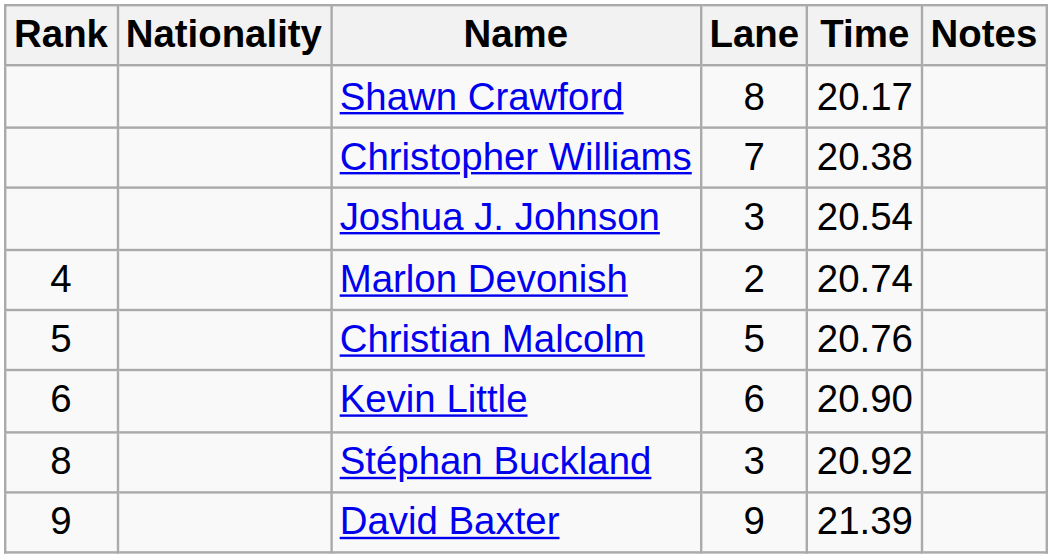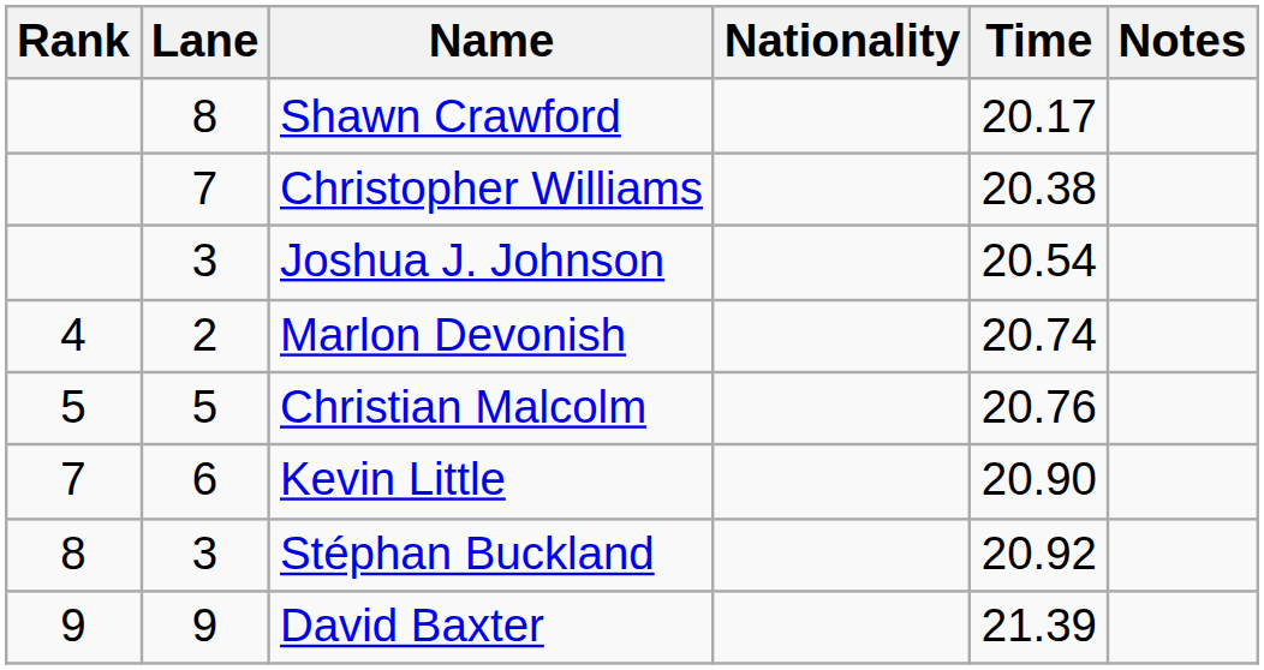columns swapped: Lane <-> Nationality
Kevin Little | Rank: 6 -> 7
